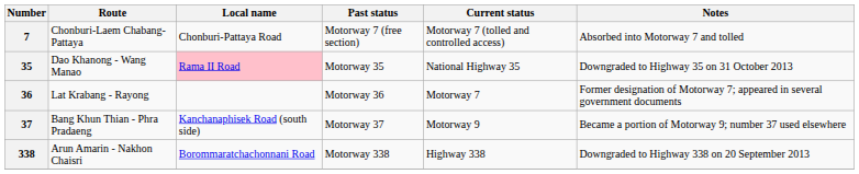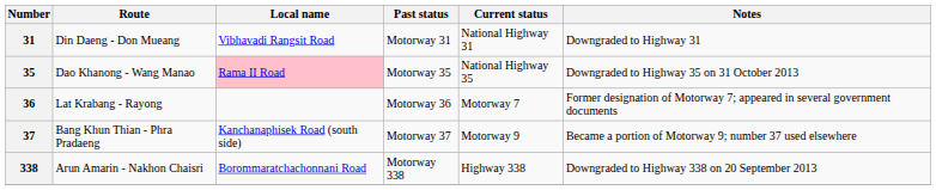- row: 7 | Chonburi-Laem Chabang-Pattaya | Chonburi-Pattaya Road | Motorway 7 (free section) | Motorway 7 (tolled and controlled access) | Absorbed into Motorway 7 and tolled
+ row: 31 | Din Daeng - Don Mueang | Vibhavadi Rangsit Road | Motorway 31 | National Highway 31 | Downgraded to Highway 31
